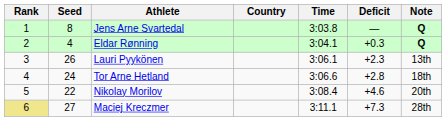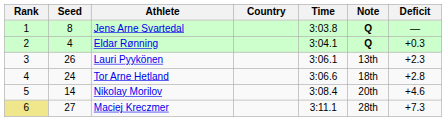columns swapped: Deficit <-> Note
Nikolay Morilov | Seed: 22 -> 14
